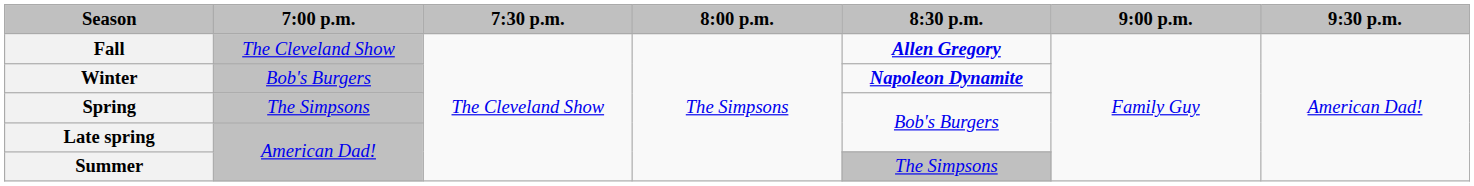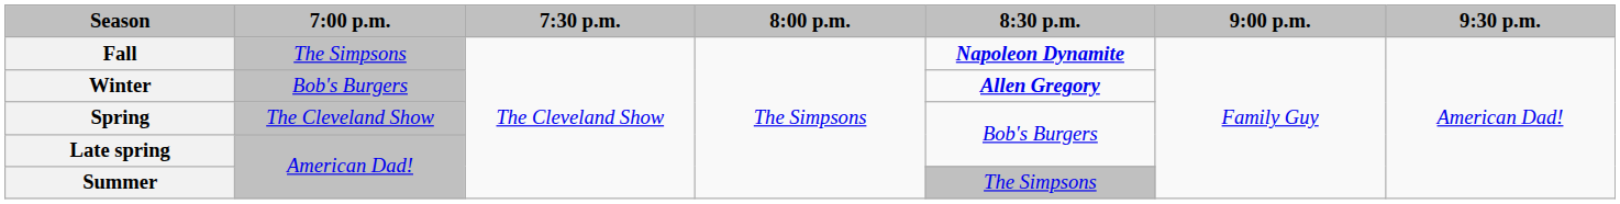Fall | 7:00 p.m.: The Cleveland Show -> The Simpsons
Fall | 8:30 p.m.: Allen Gregory -> Napoleon Dynamite
Winter | 8:30 p.m.: Napoleon Dynamite -> Allen Gregory
Spring | 7:00 p.m.: The Simpsons -> The Cleveland Show
